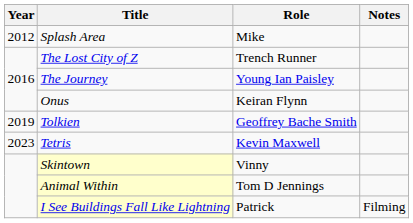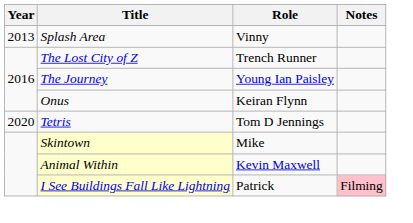Splash Area | Year: 2012 -> 2013
Splash Area | Role: Mike -> Vinny
- row: 2019 | Tolkien | Geoffrey Bache Smith
Tetris | Year: 2023 -> 2020
Tetris | Role: Kevin Maxwell -> Tom D Jennings
Skintown | Role: Vinny -> Mike
Animal Within | Role: Tom D Jennings -> Kevin Maxwell
I See Buildings Fall Like Lightning | Notes: no background -> pink background
